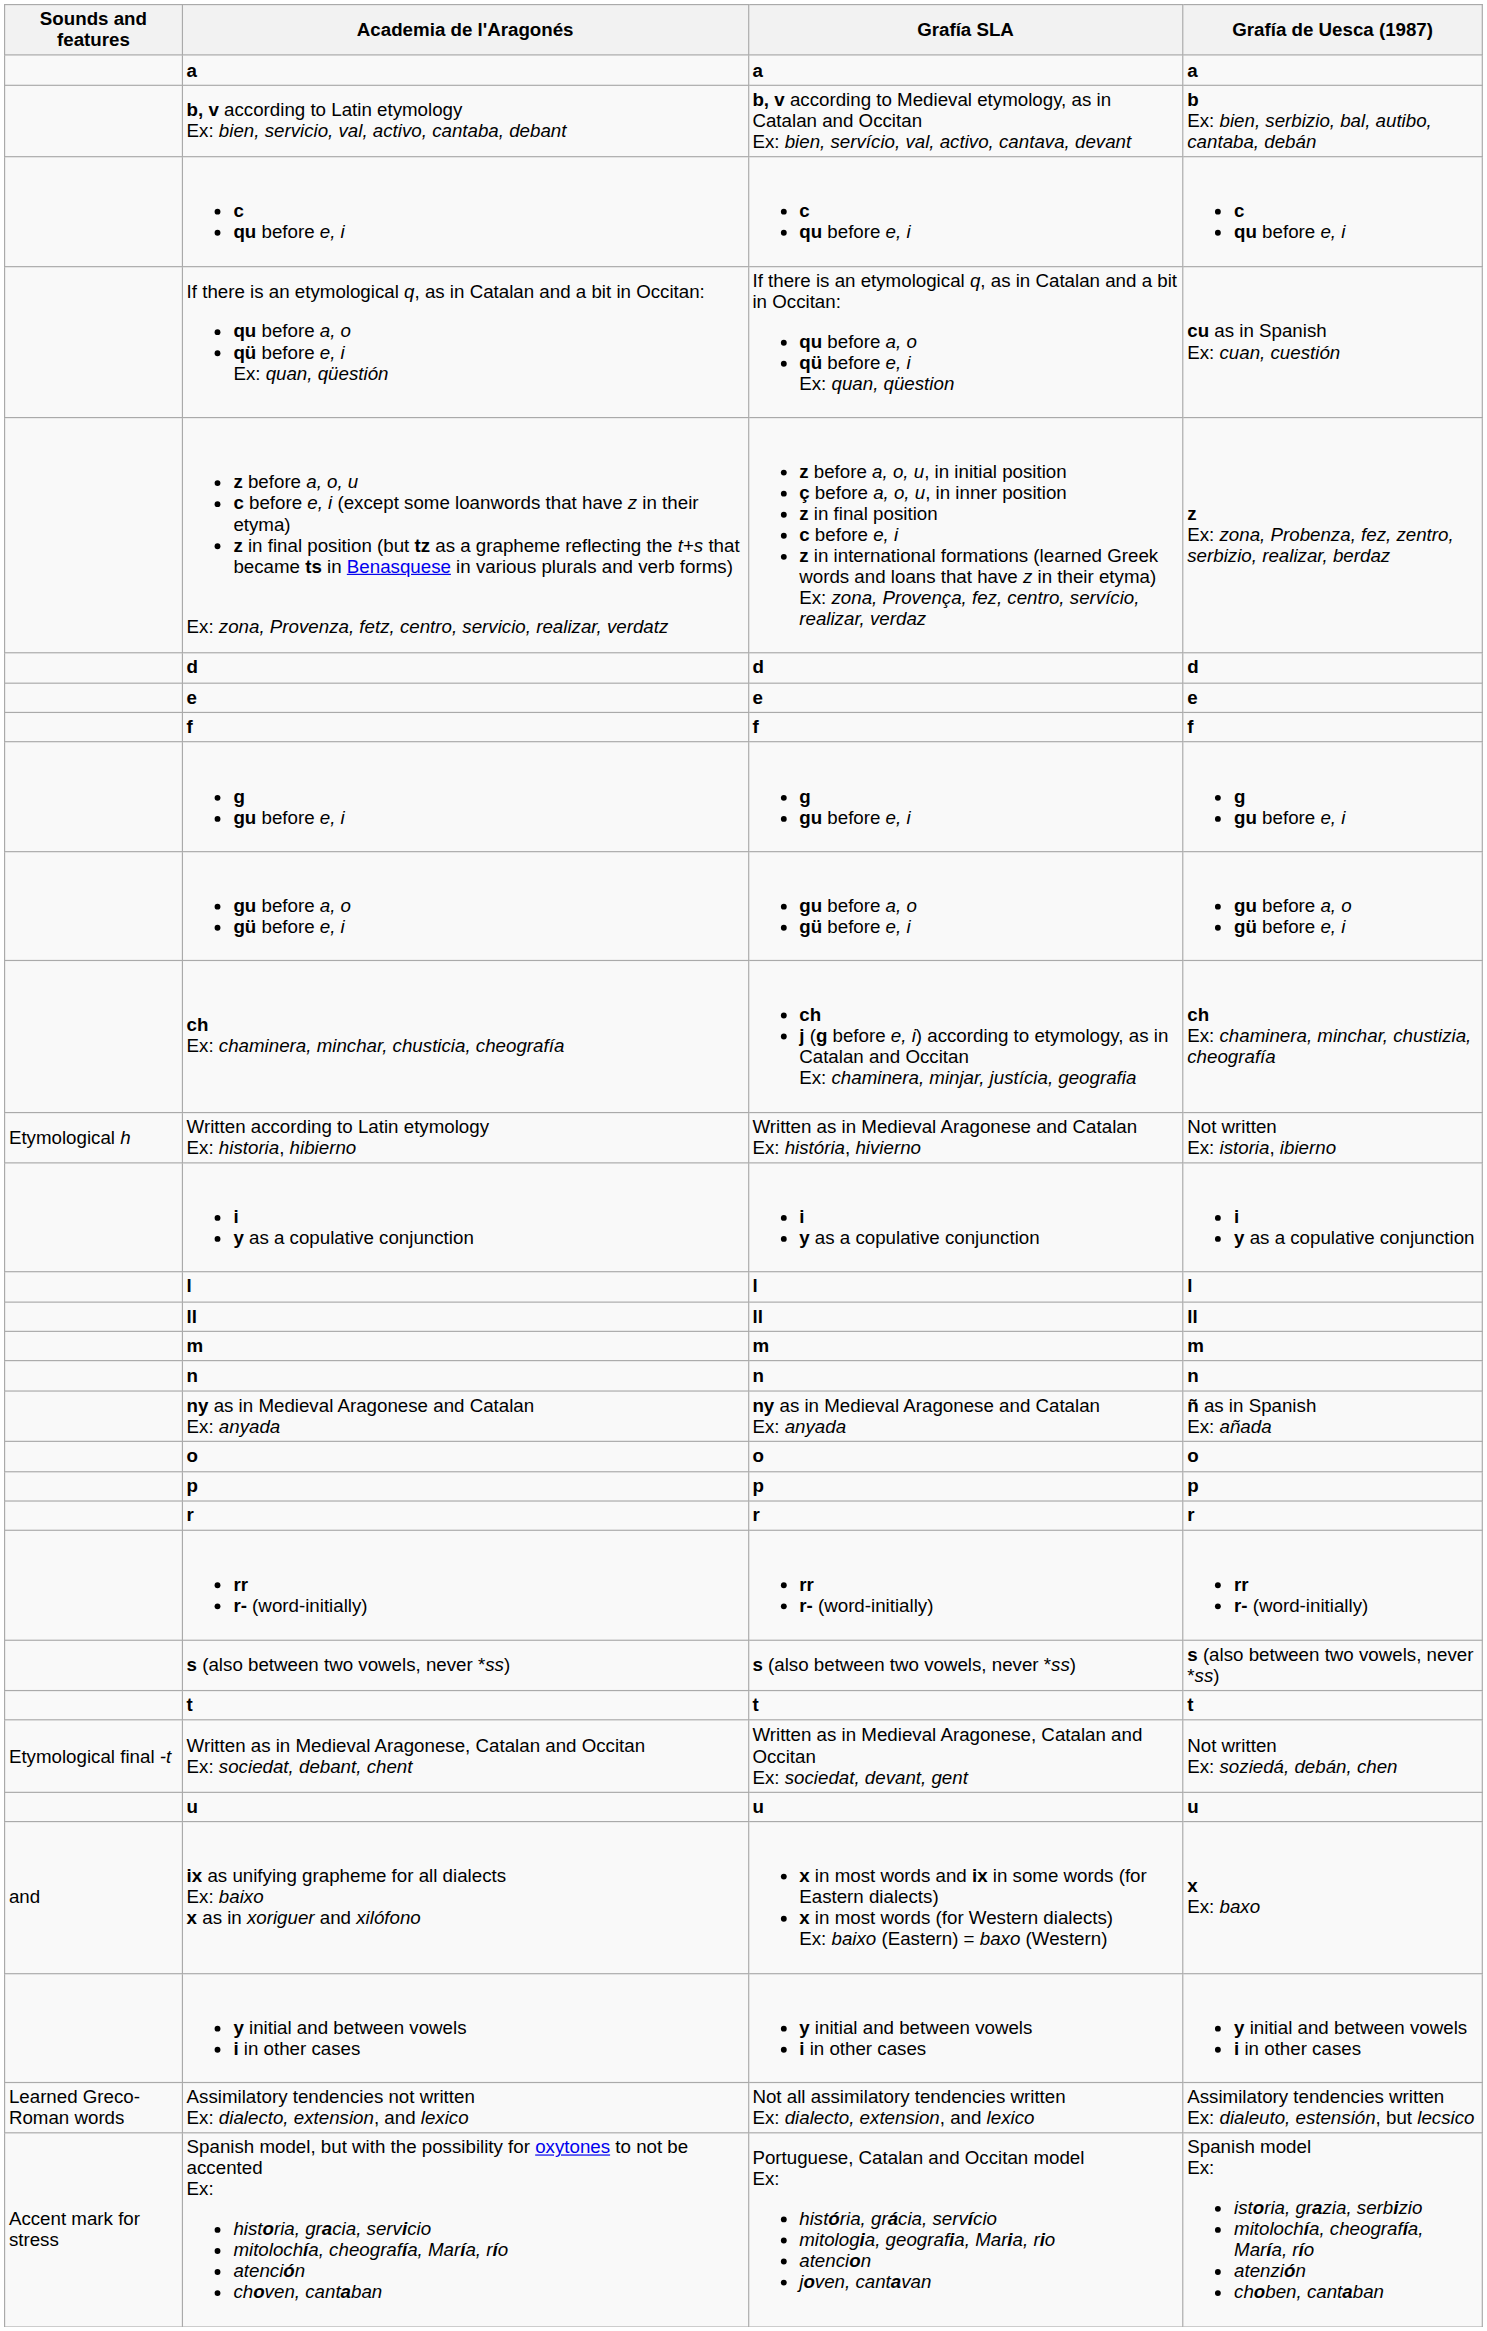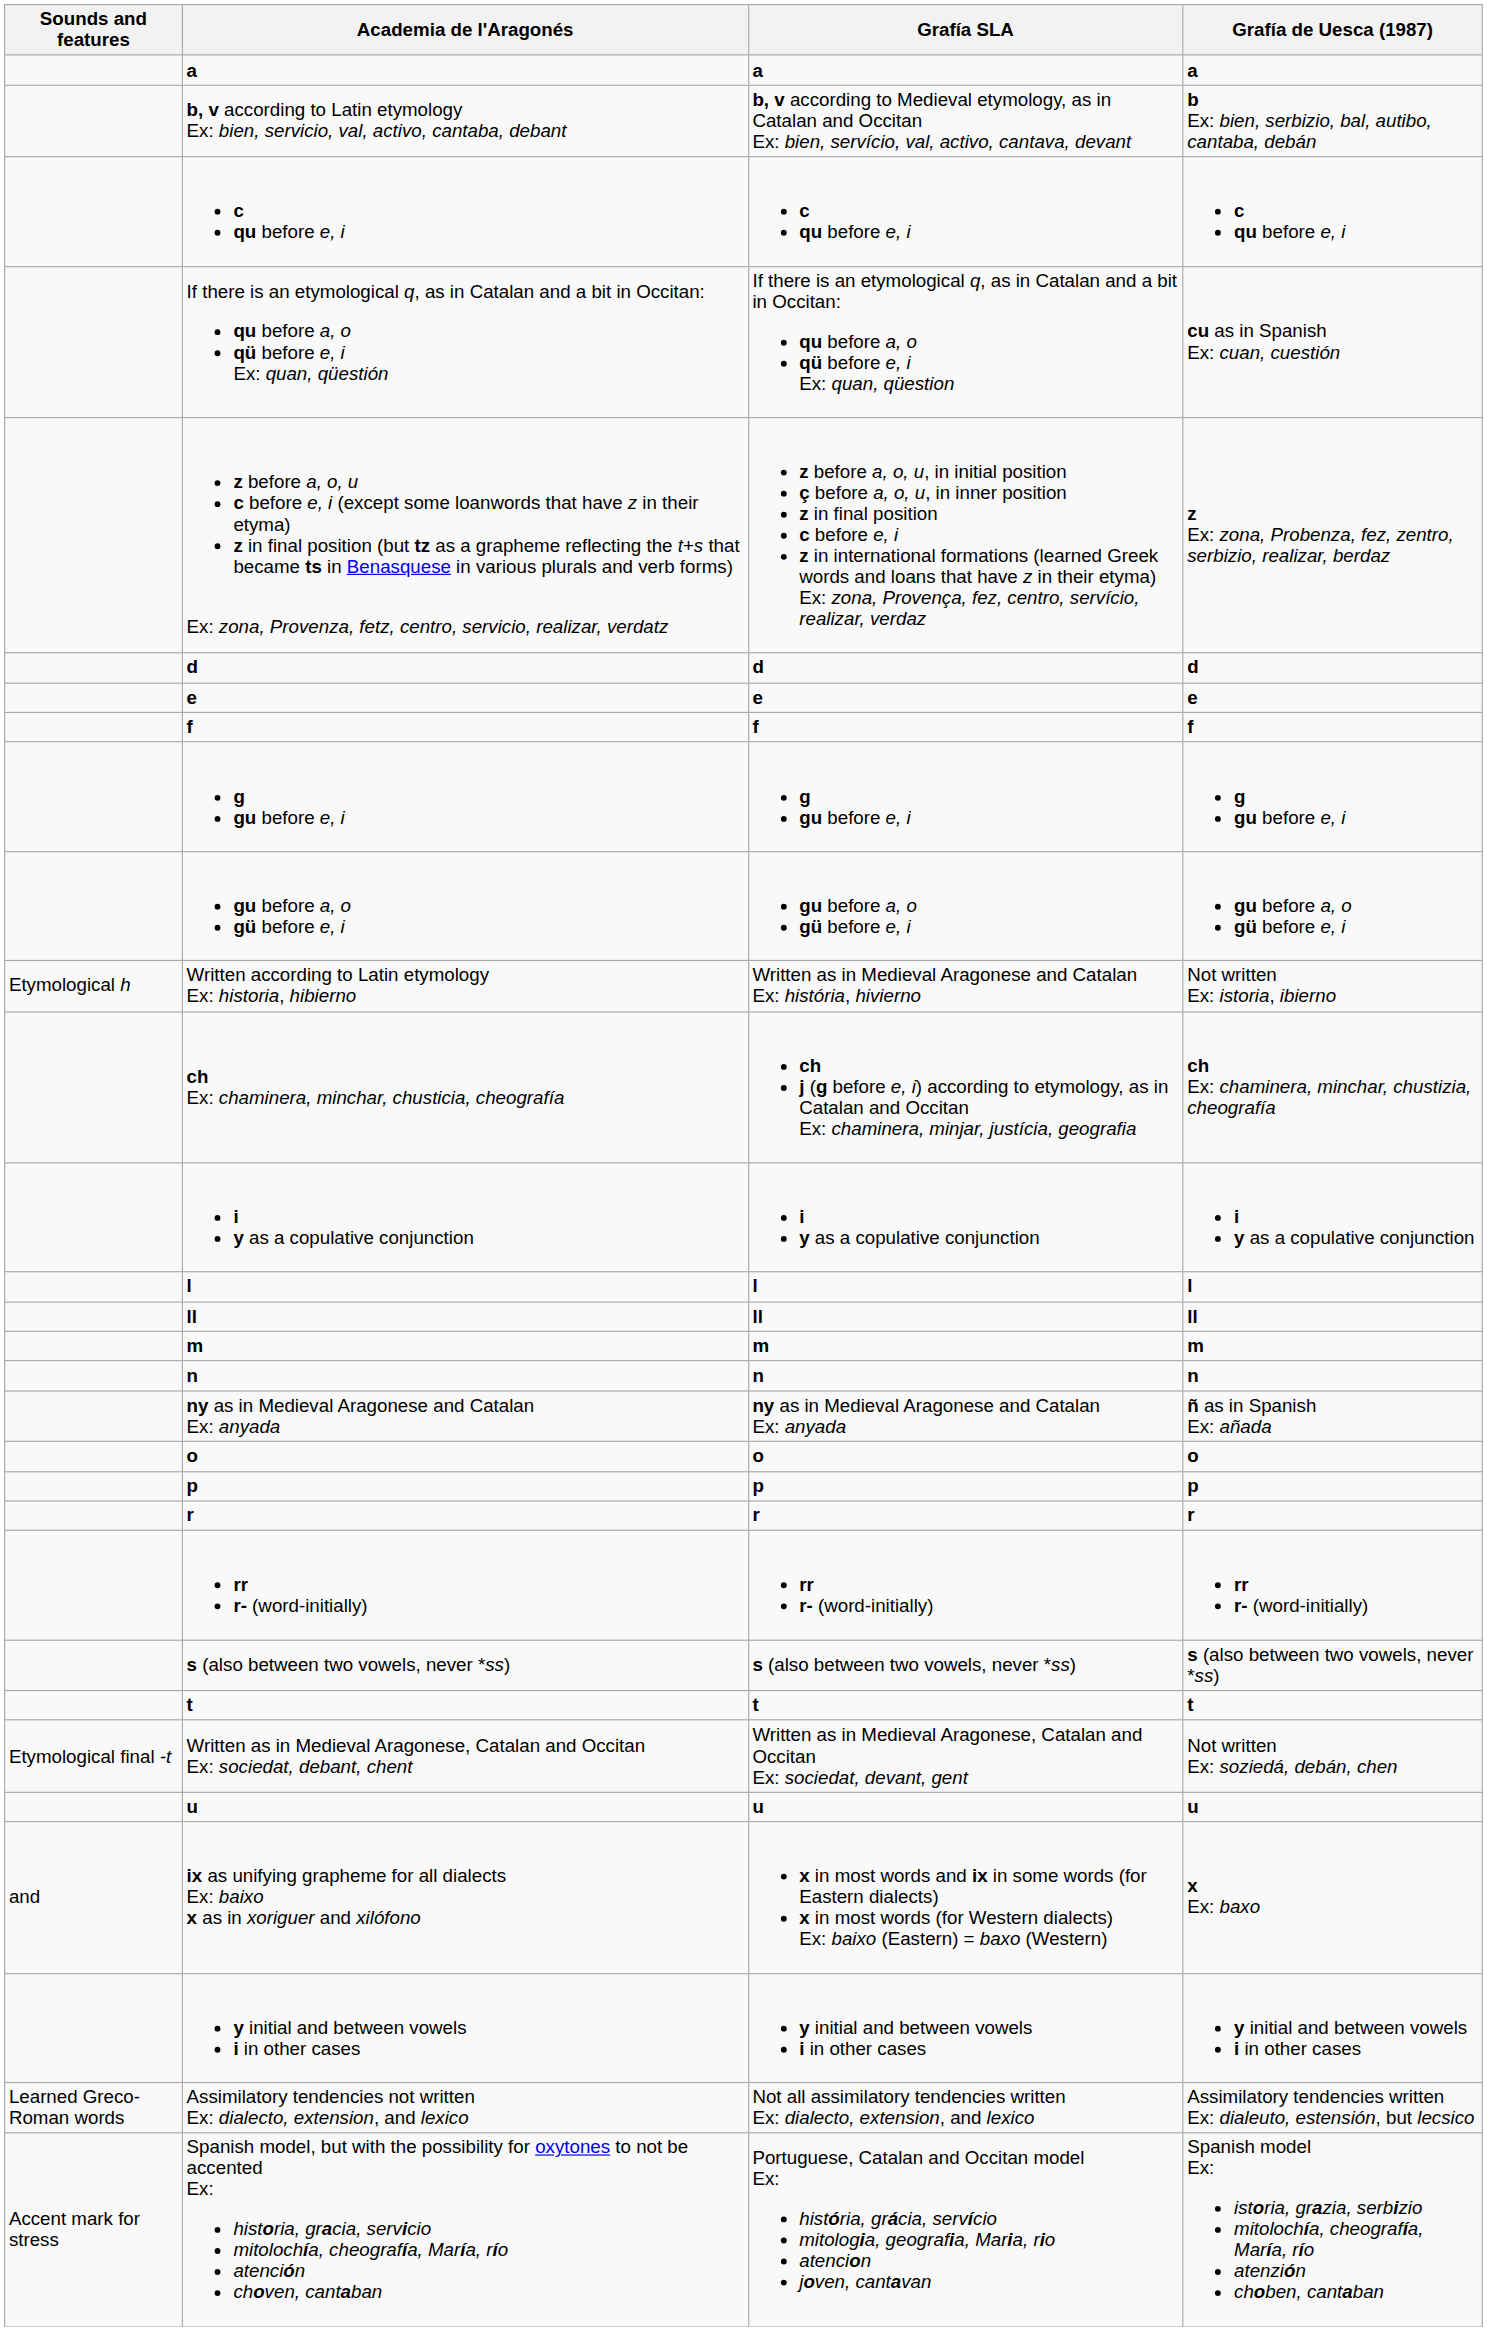rows swapped: ch Ex: chaminera, minchar, chusticia, cheografía <-> Written according to Latin etymology Ex: historia, hibierno
